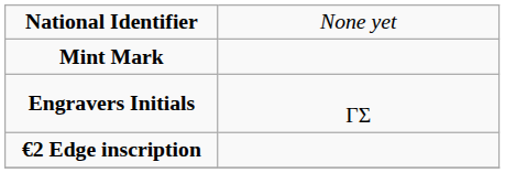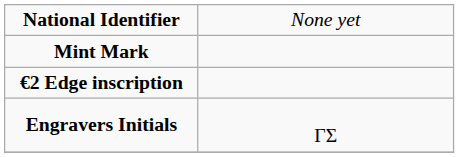rows swapped: Engravers Initials <-> €2 Edge inscription
